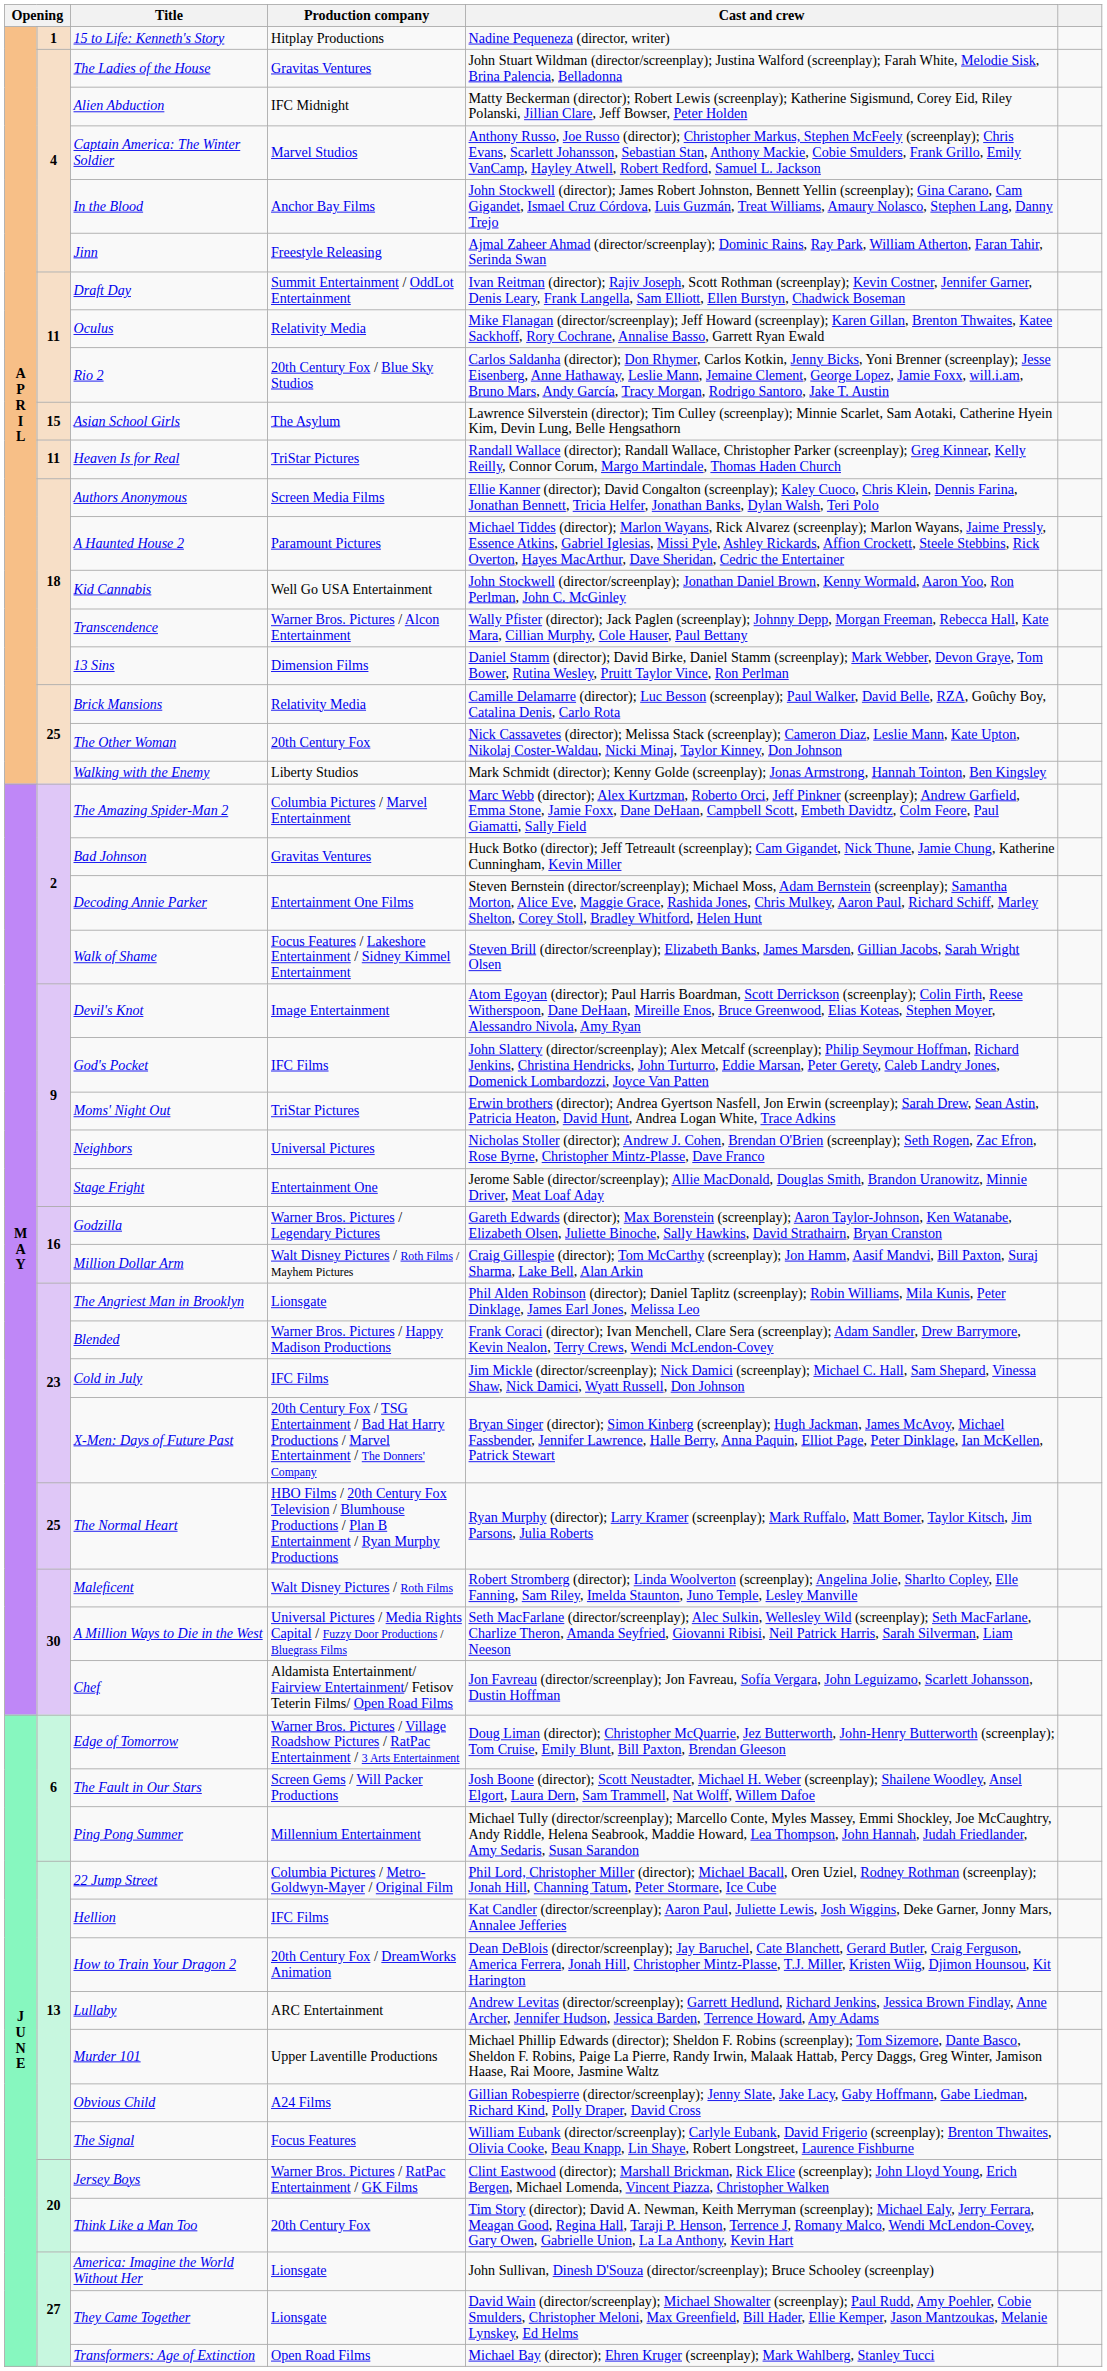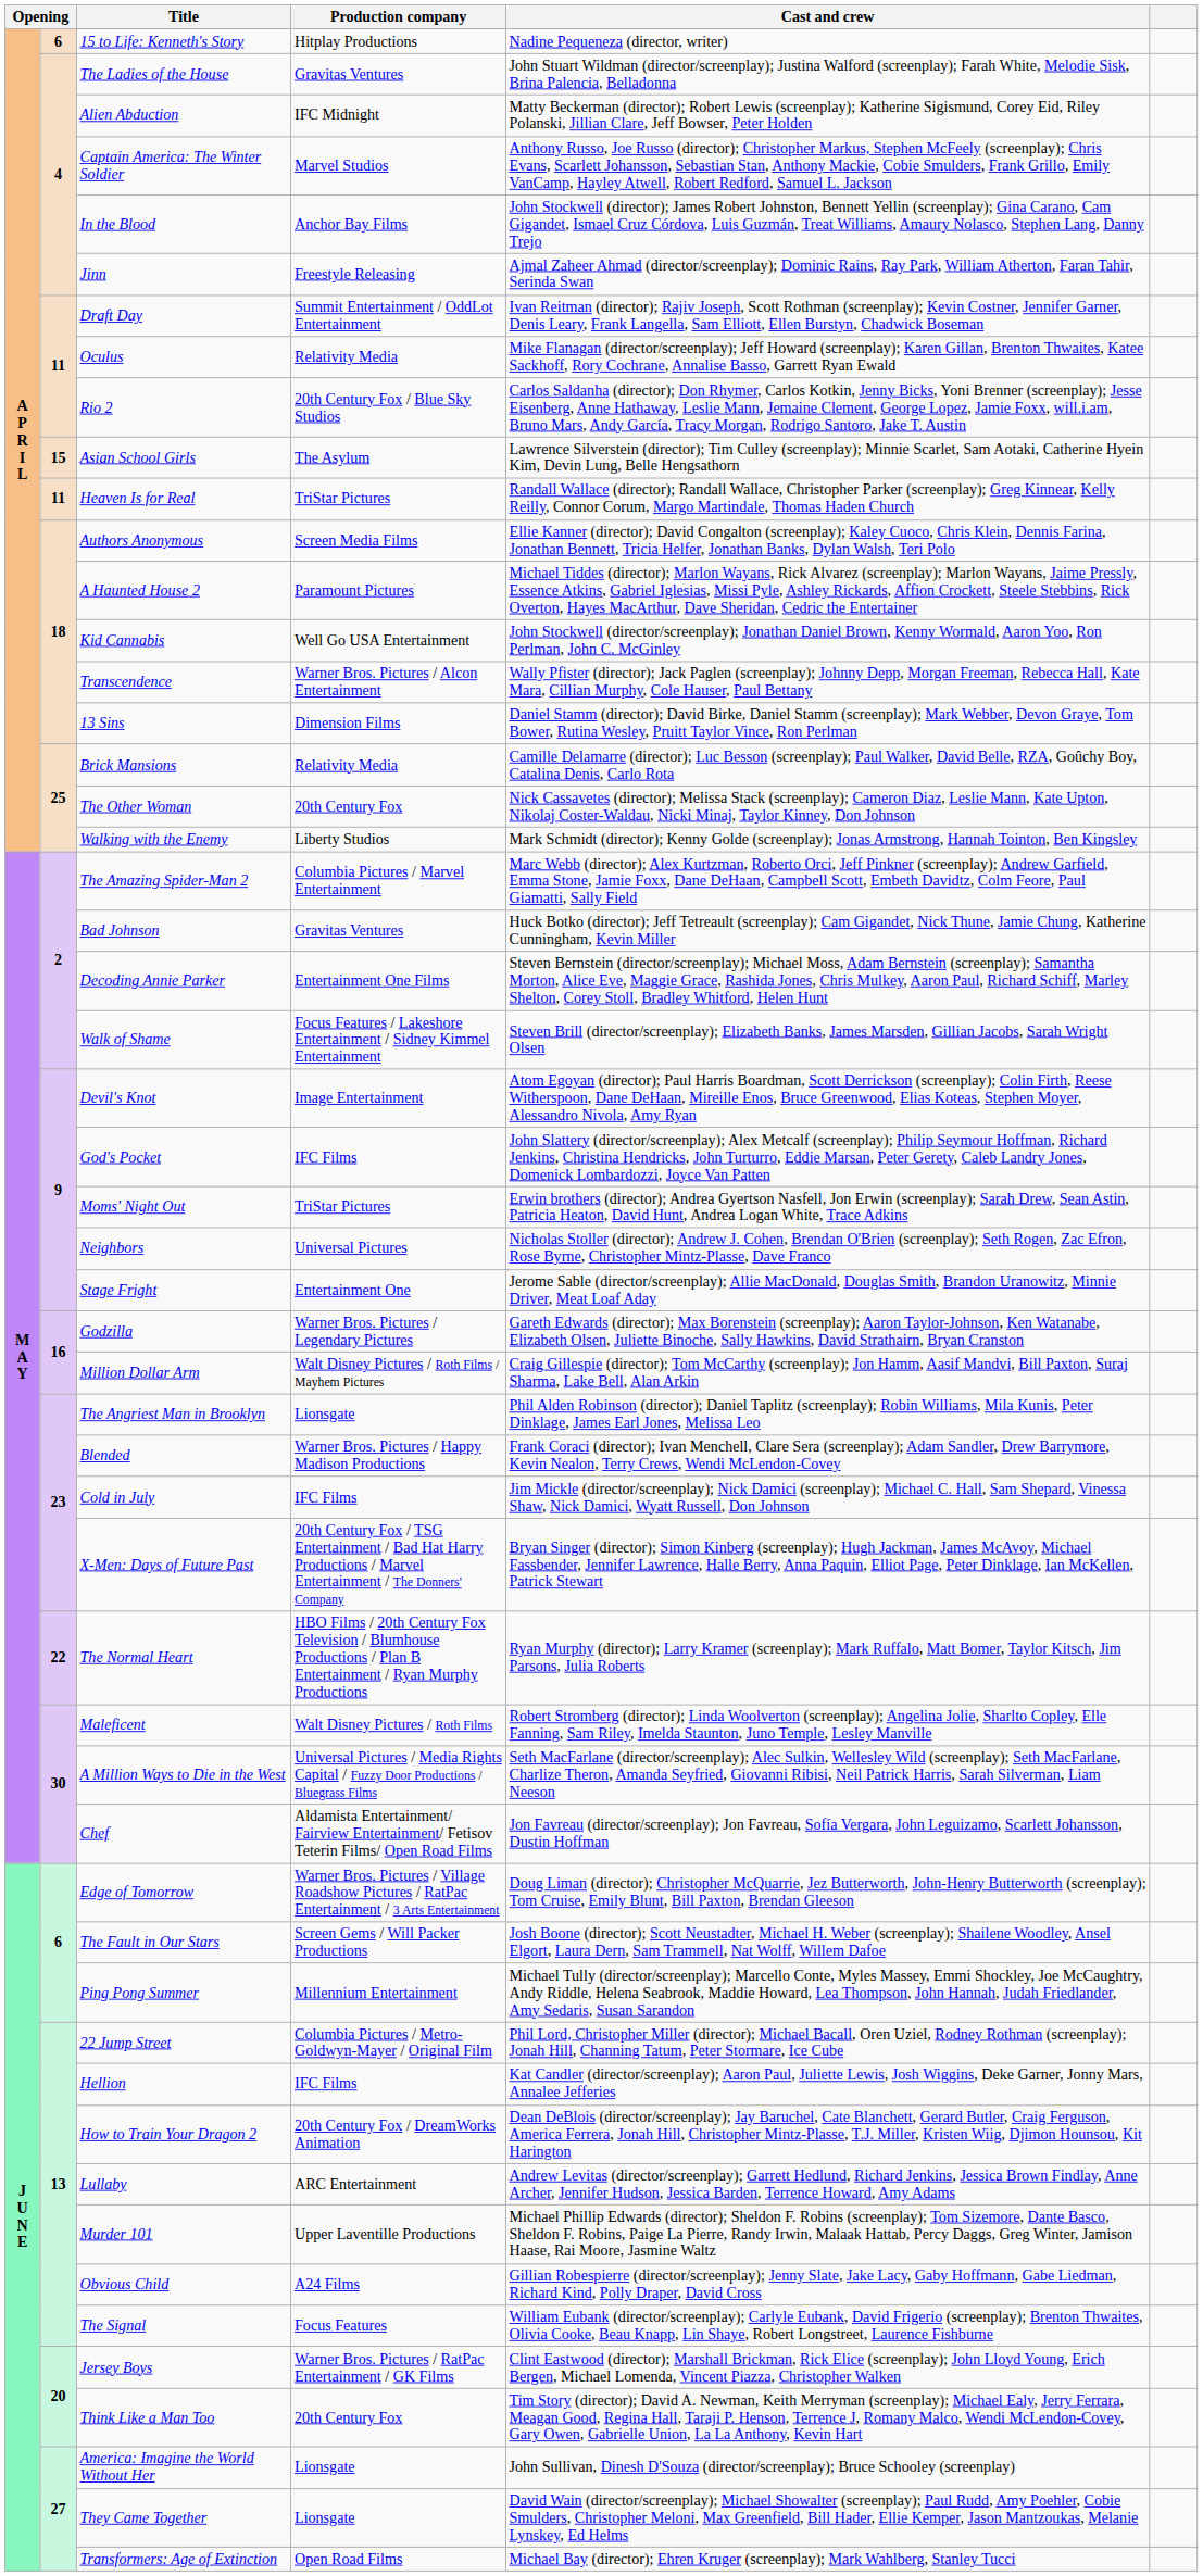15 to Life: Kenneth's Story | column 2: 1 -> 6
The Normal Heart | column 2: 25 -> 22
